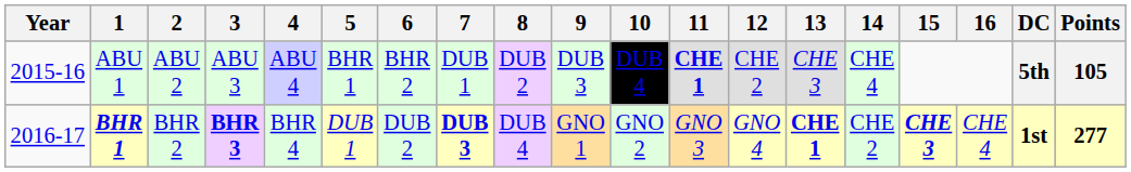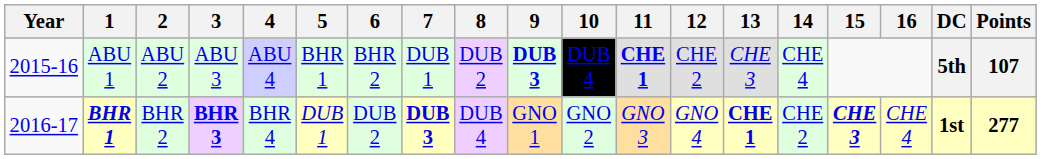ABU 1 | 9: normal -> bold
ABU 1 | Points: 105 -> 107
